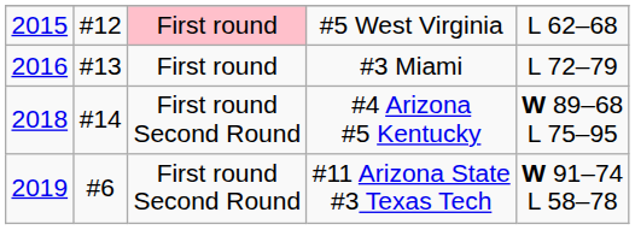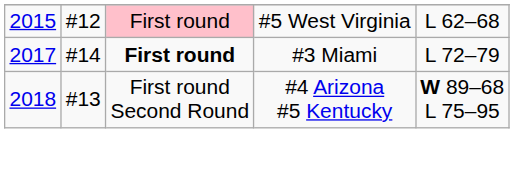#3 Miami | column 1: 2016 -> 2017
#3 Miami | column 2: #13 -> #14
#3 Miami | column 3: normal -> bold
#4 Arizona #5 Kentucky | column 2: #14 -> #13
- row: 2019 | #6 | First round Second Round | #11 Arizona State #3 Texas Tech | W 91–74 L 58–78
